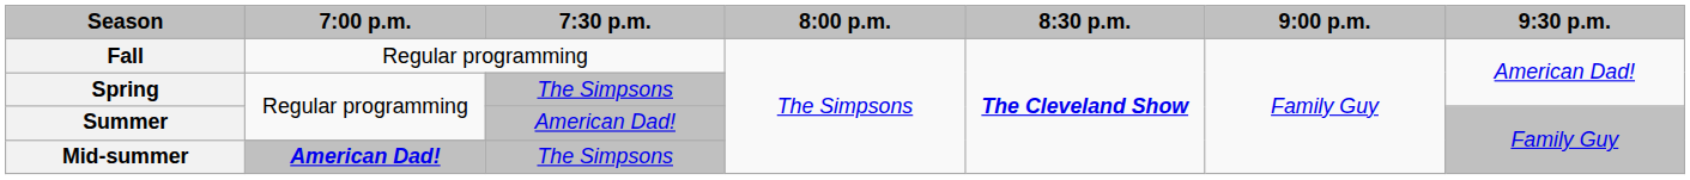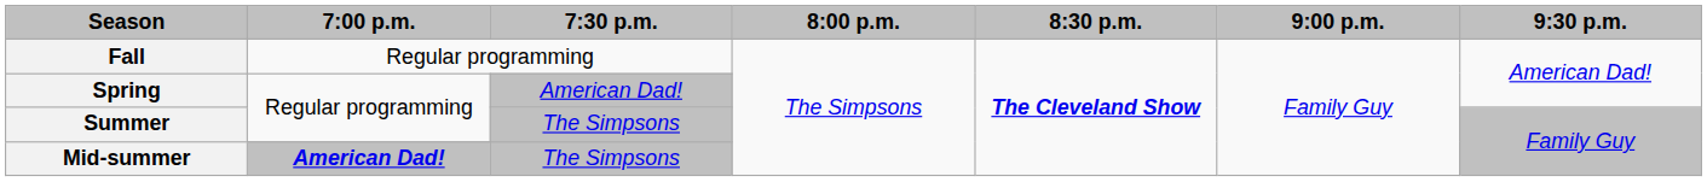Spring | 7:30 p.m.: The Simpsons -> American Dad!
Summer | 7:30 p.m.: American Dad! -> The Simpsons
